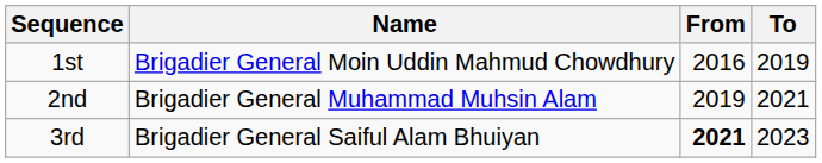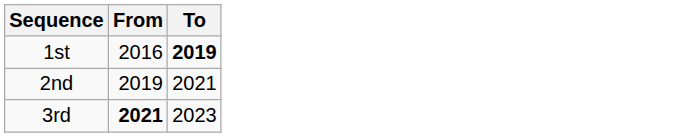- column: Name | Brigadier General Moin Uddin Mahmud Chowdhury | Brigadier General Muhammad Muhsin Alam | Brigadier General Saiful Alam Bhuiyan
1st | To: normal -> bold
